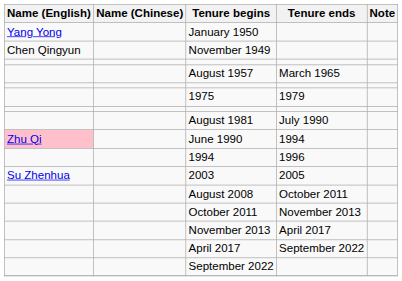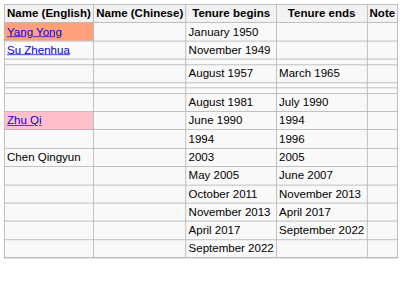January 1950 | Name (English): no background -> lightsalmon background
November 1949 | Name (English): Chen Qingyun -> Su Zhenhua
- row: 1975 | 1979
2003 | Name (English): Su Zhenhua -> Chen Qingyun
+ row: May 2005 | June 2007
- row: August 2008 | October 2011
